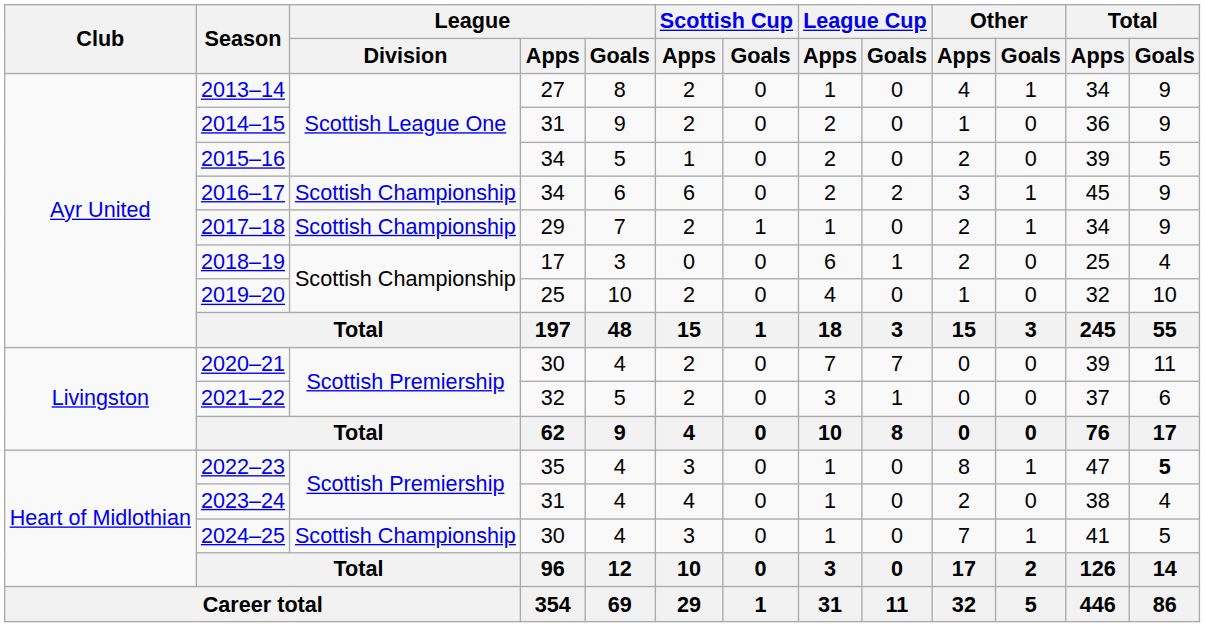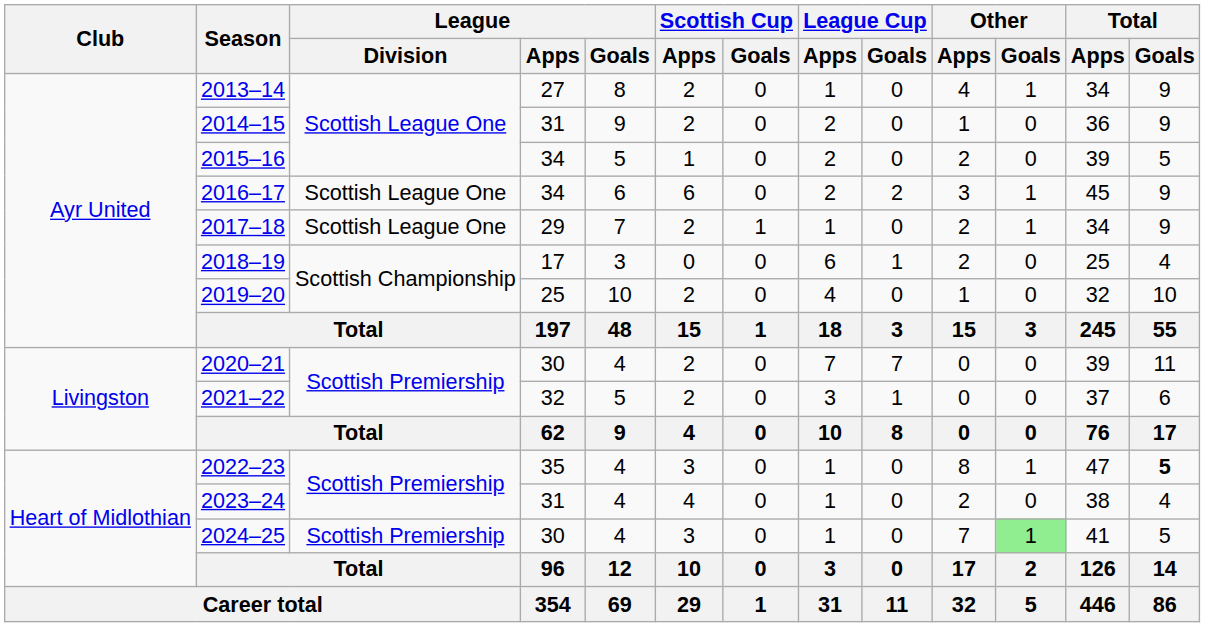2016–17 | League / Division: Scottish Championship -> Scottish League One
2017–18 | League / Division: Scottish Championship -> Scottish League One
2024–25 | League / Division: Scottish Championship -> Scottish Premiership
2024–25 | Other / Goals: no background -> lightgreen background
